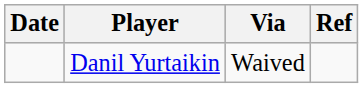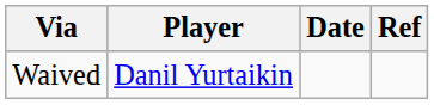columns swapped: Date <-> Via
